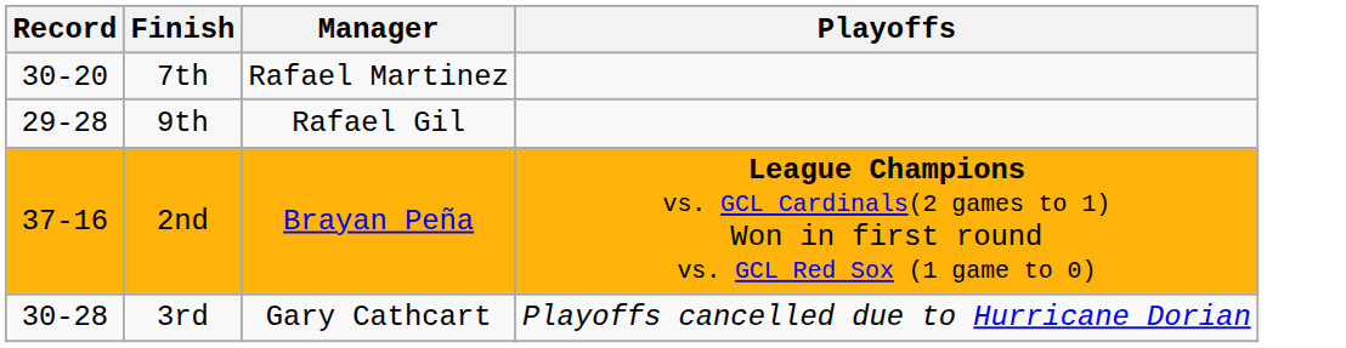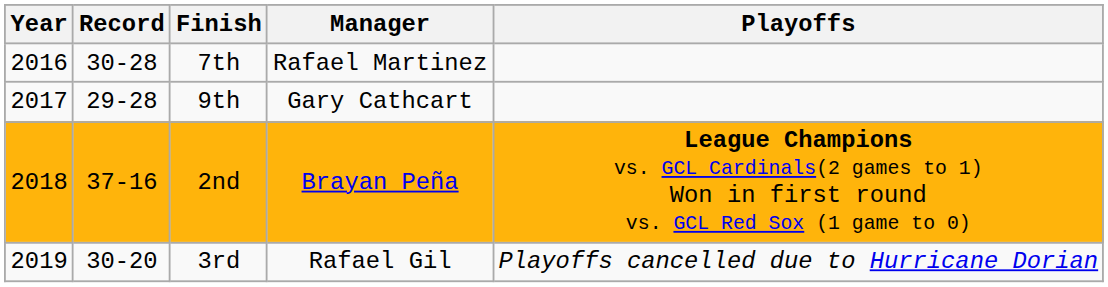+ column: Year | 2016 | 2017 | 2018 | 2019
7th | Record: 30-20 -> 30-28
9th | Manager: Rafael Gil -> Gary Cathcart
3rd | Record: 30-28 -> 30-20
3rd | Manager: Gary Cathcart -> Rafael Gil
